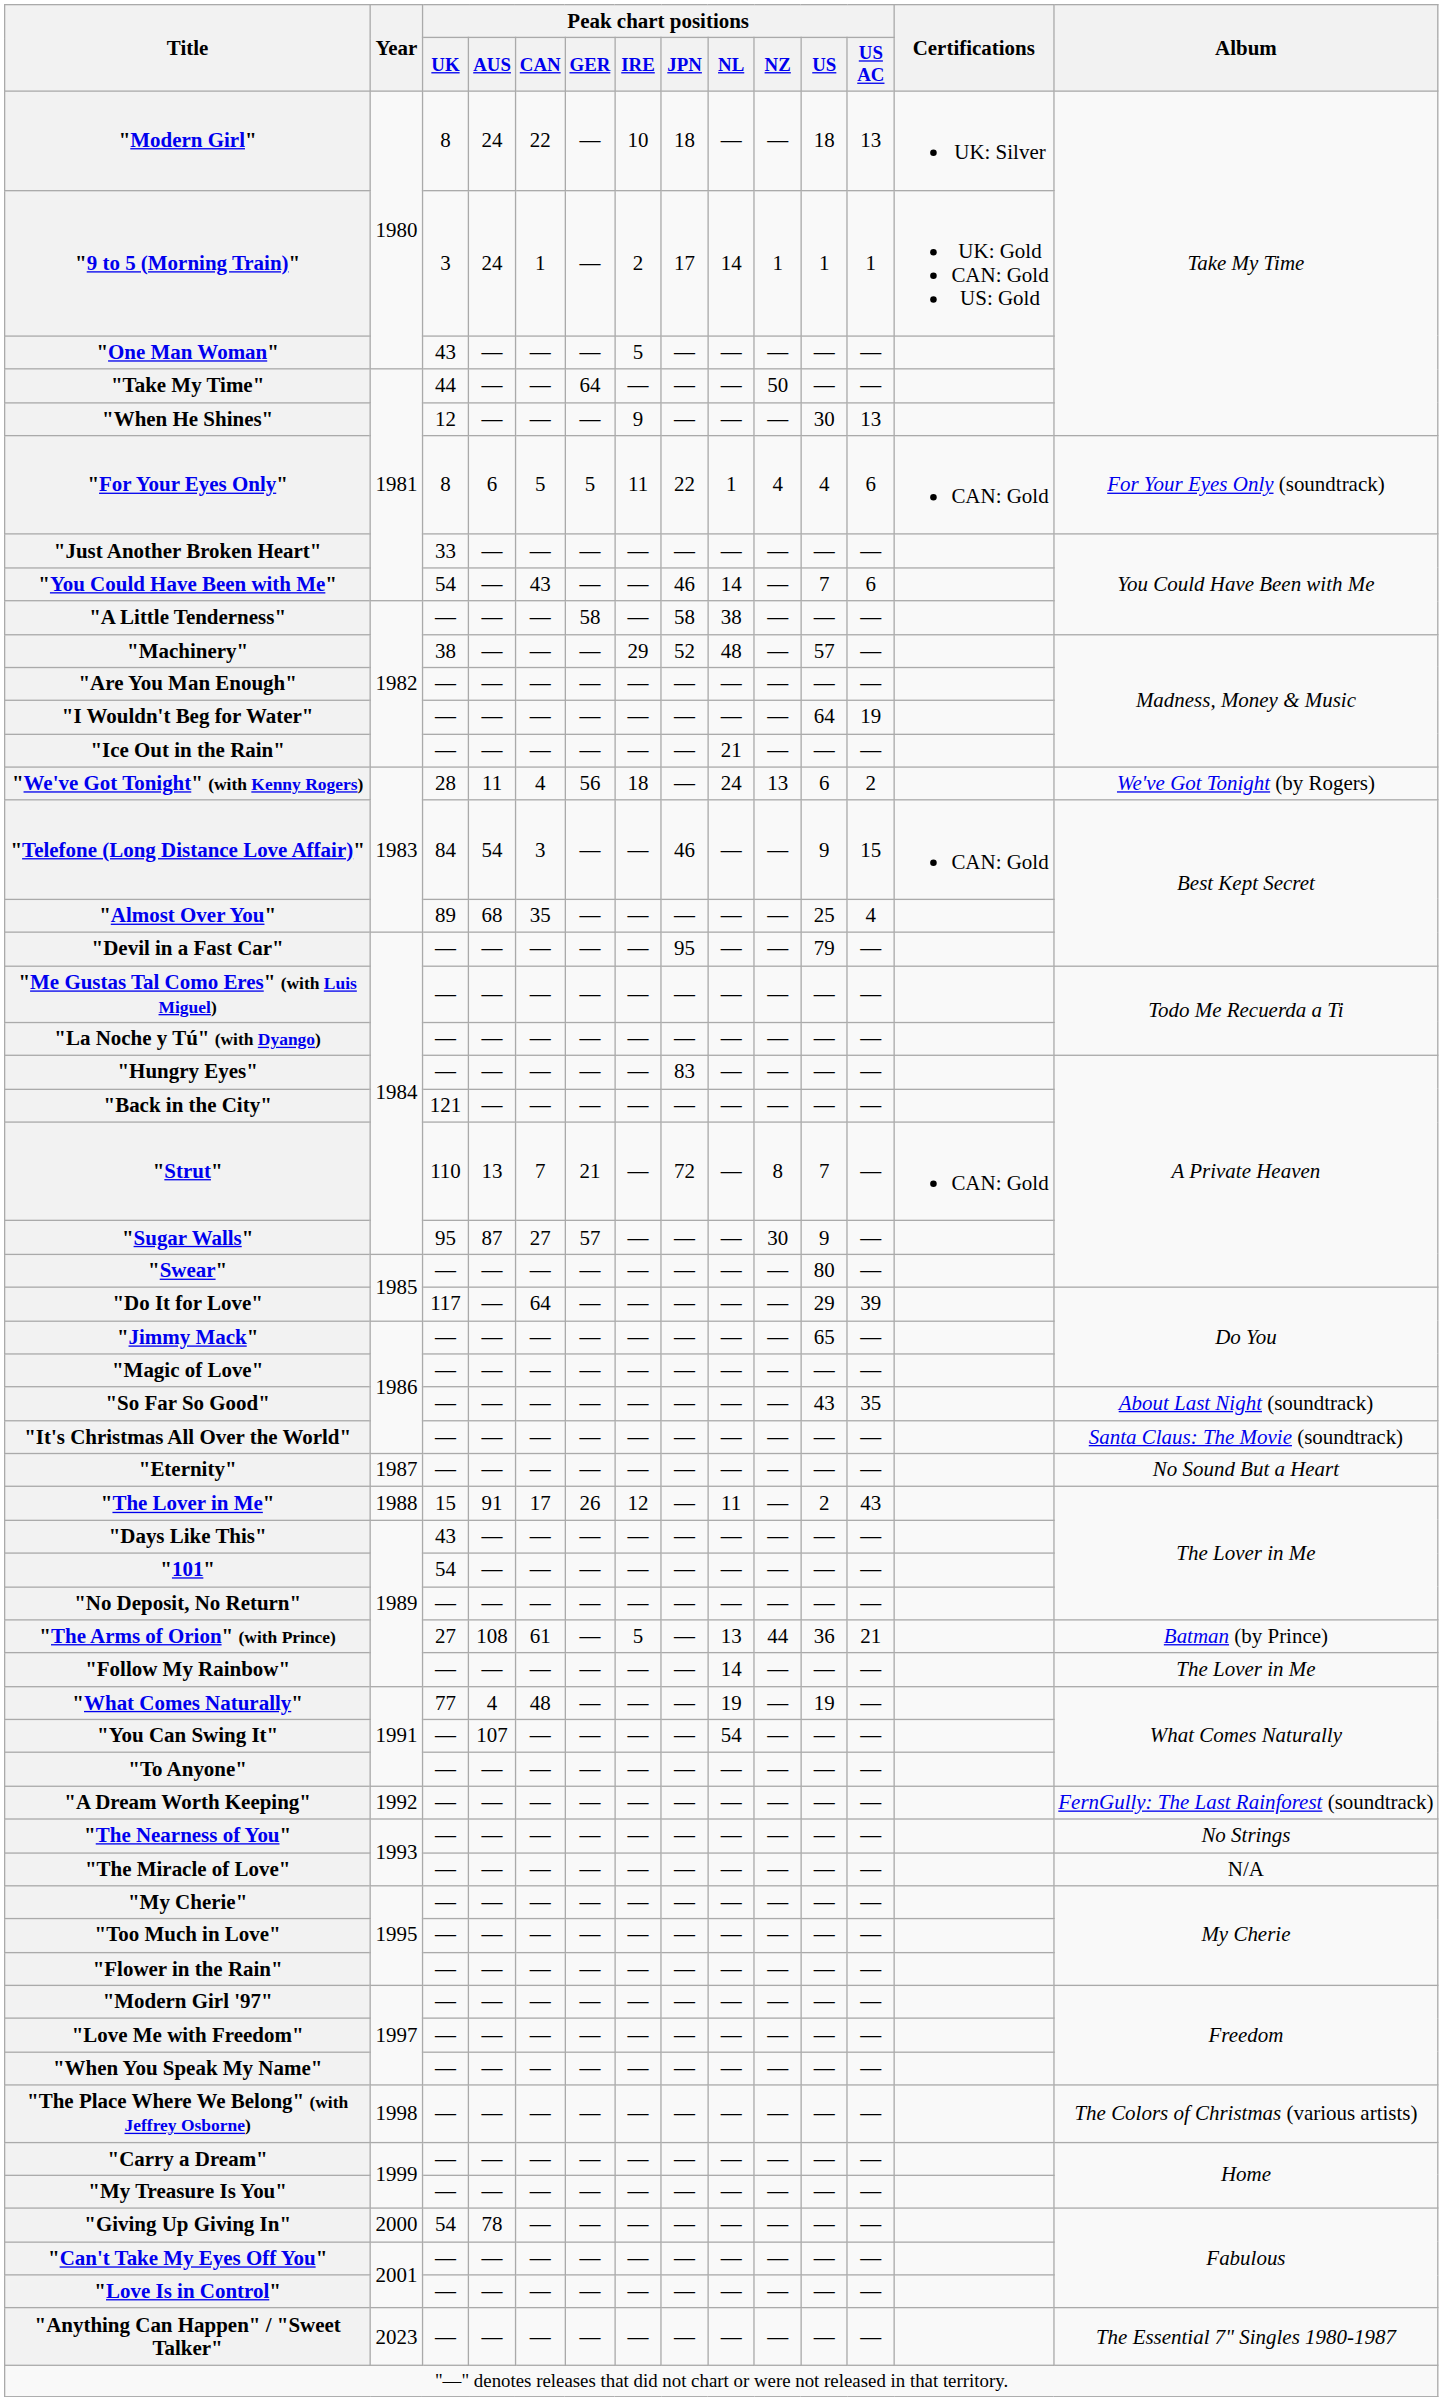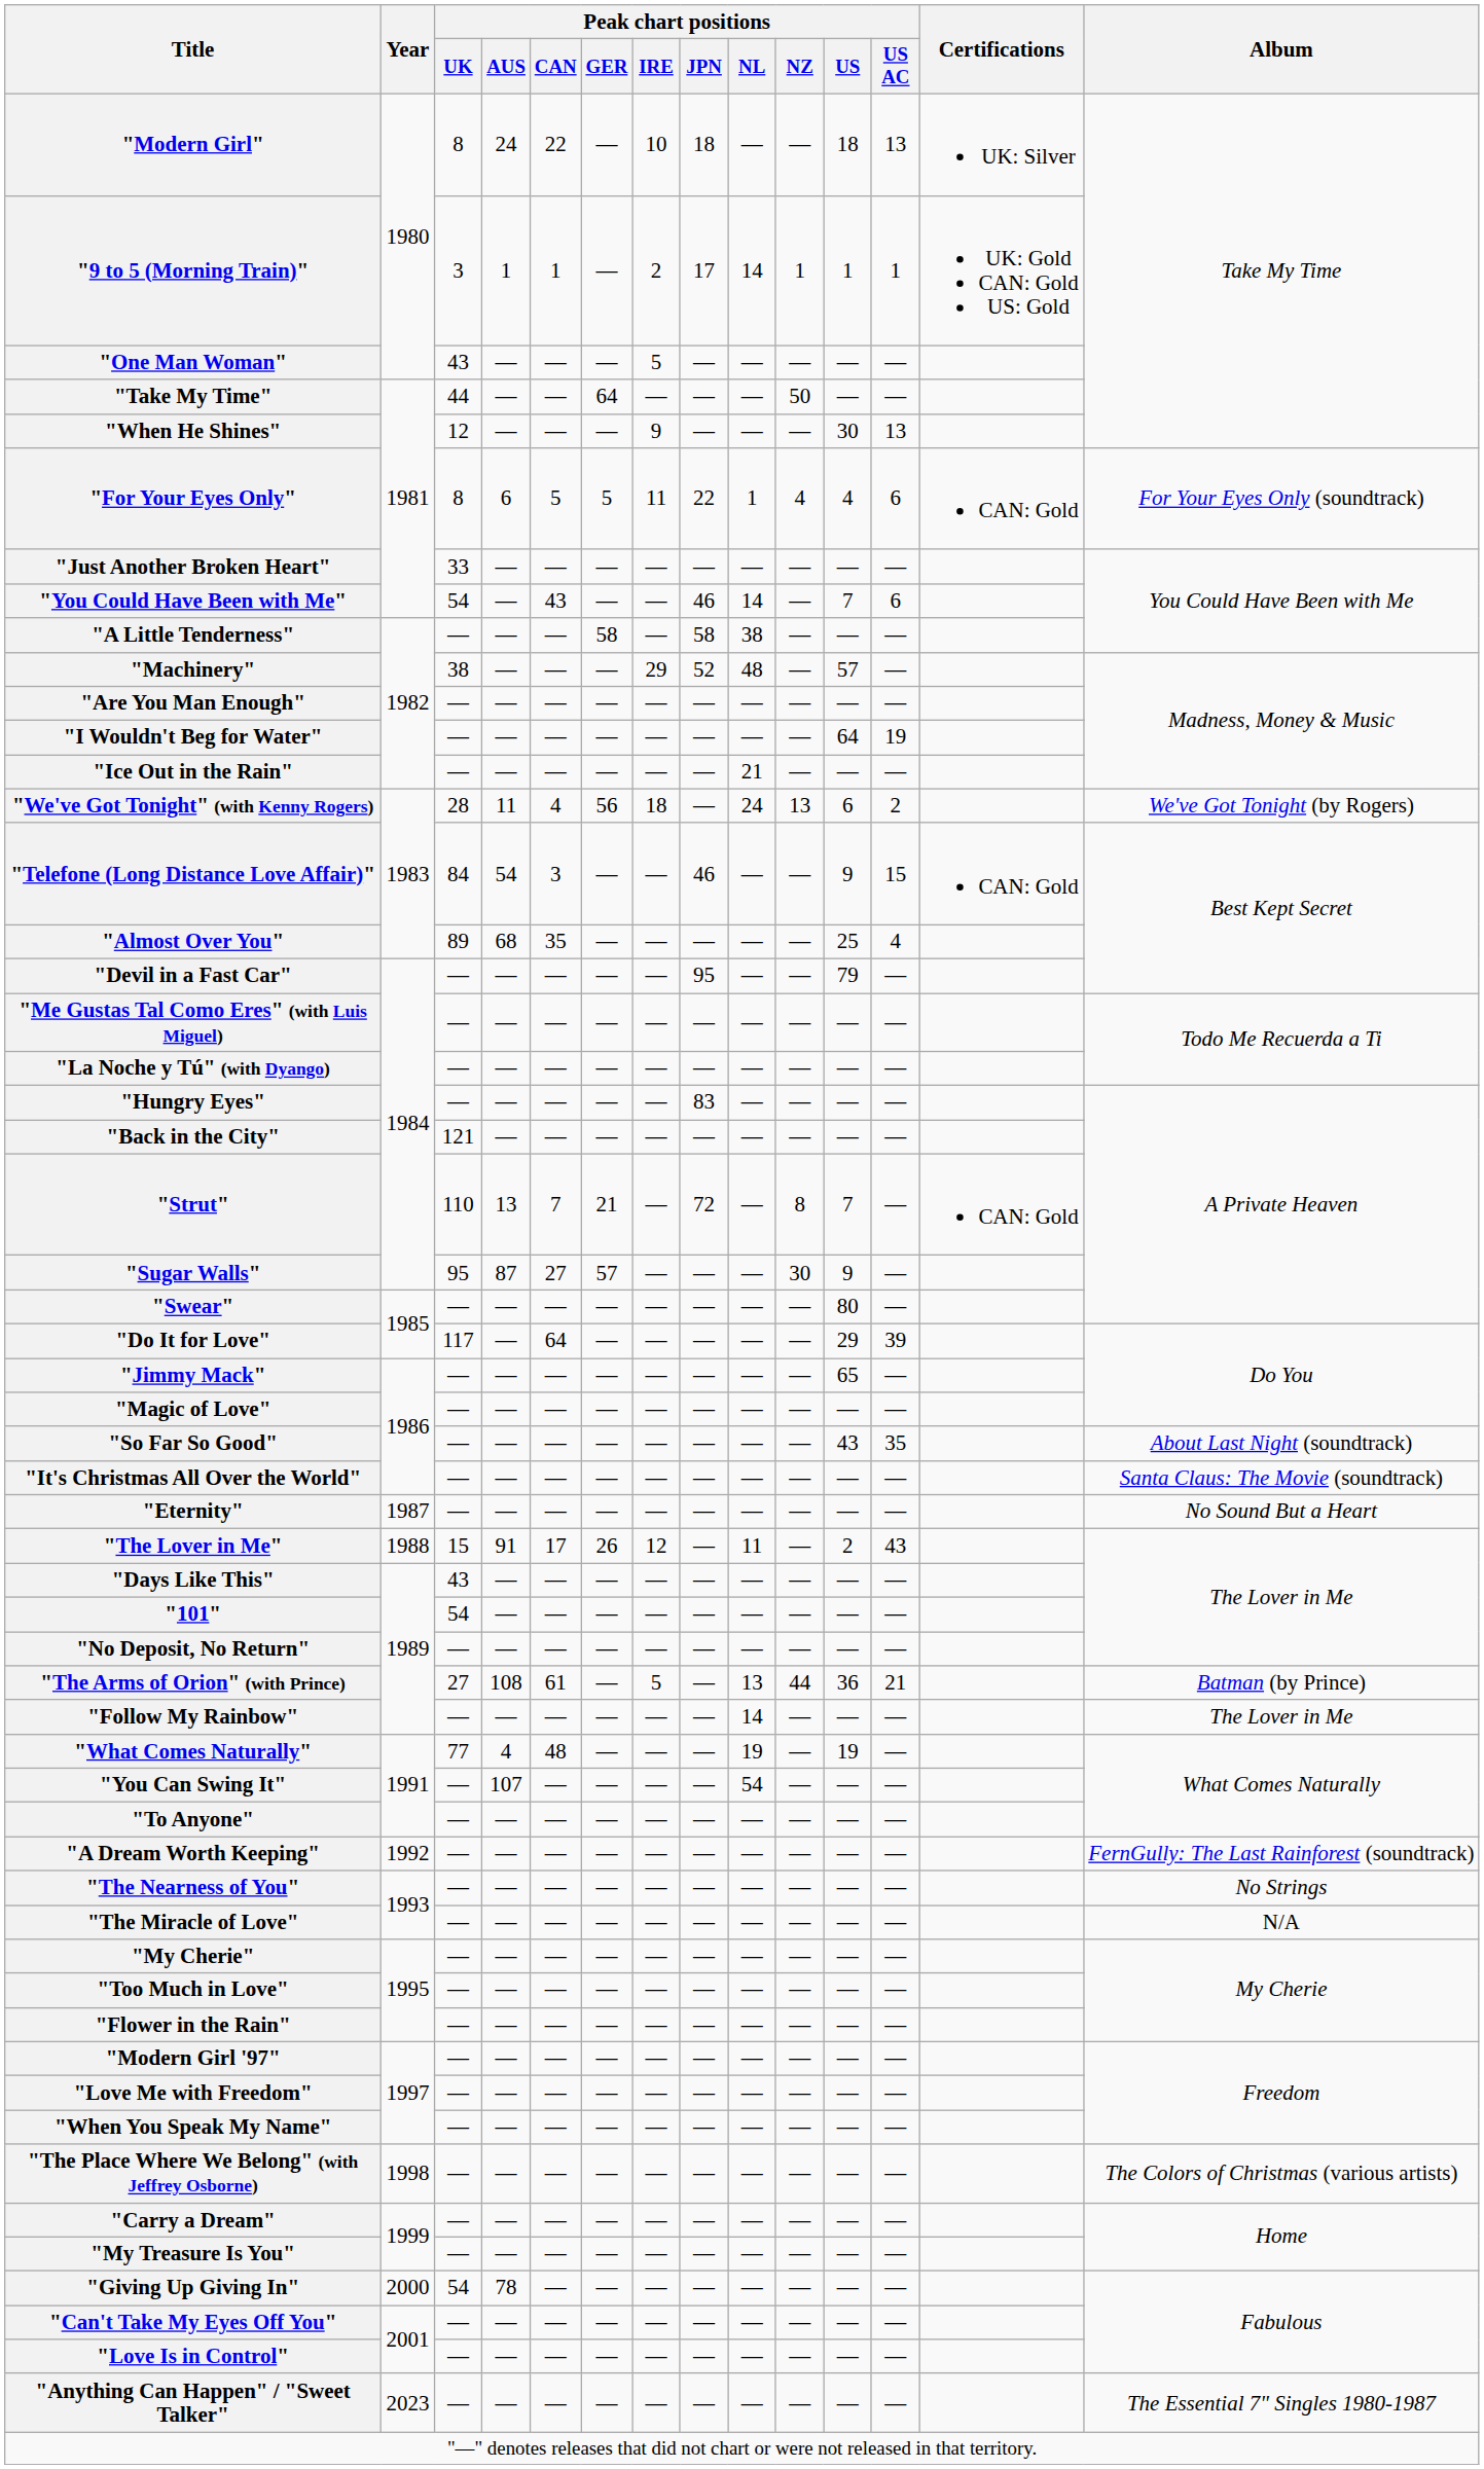"9 to 5 (Morning Train)" | Peak chart positions / AUS: 24 -> 1
